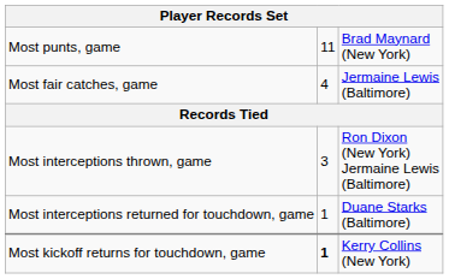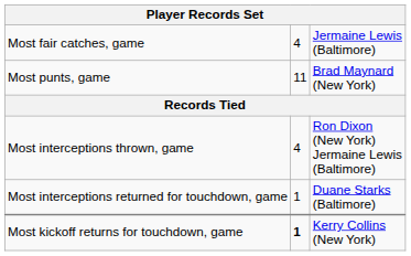rows swapped: Most fair catches, game <-> Most punts, game
Most interceptions thrown, game | column 2: 3 -> 4
